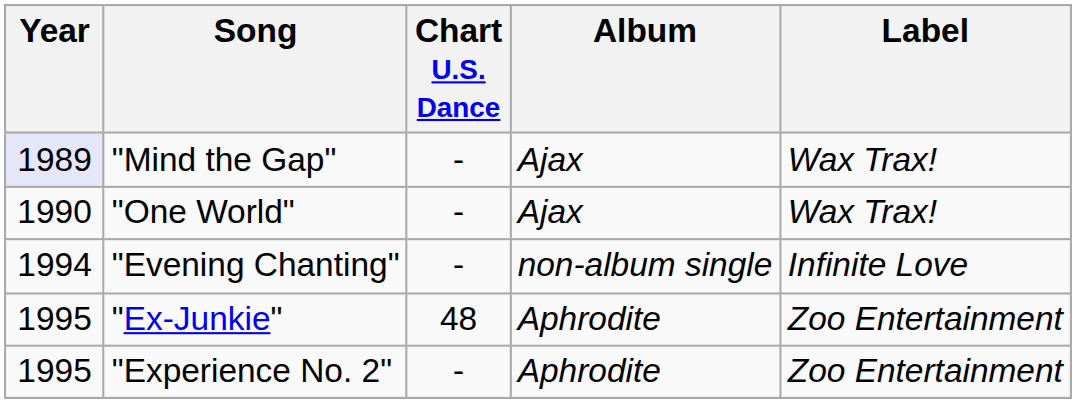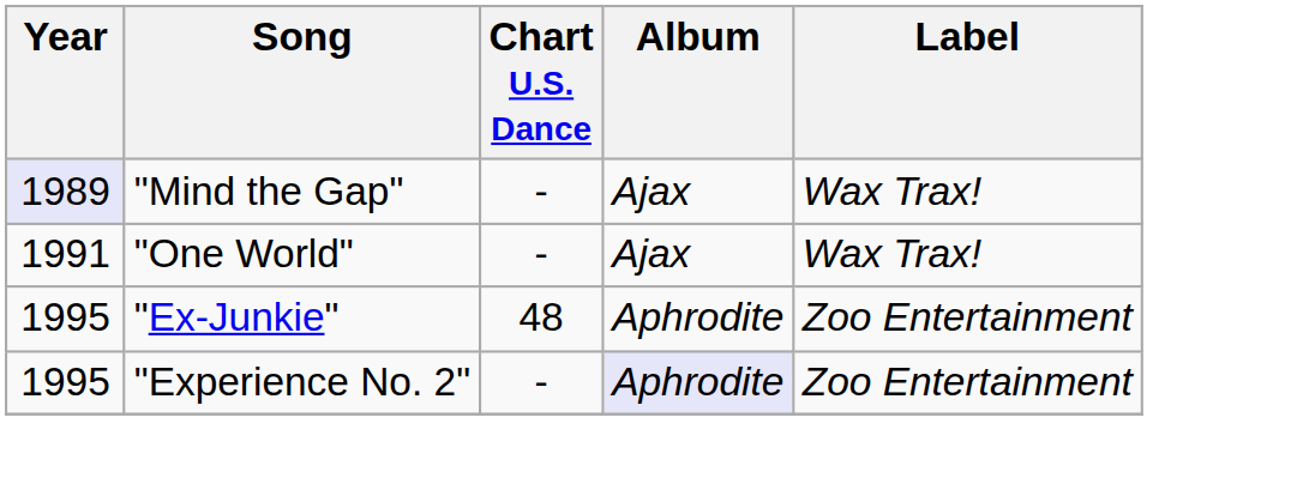"One World" | Year: 1990 -> 1991
- row: 1994 | "Evening Chanting" | - | non-album single | Infinite Love
"Experience No. 2" | Album: no background -> lavender background
